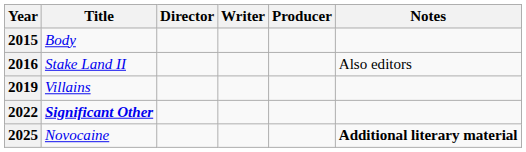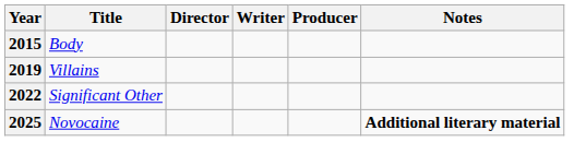- row: 2016 | Stake Land II | Also editors
2022 | Title: bold -> normal
